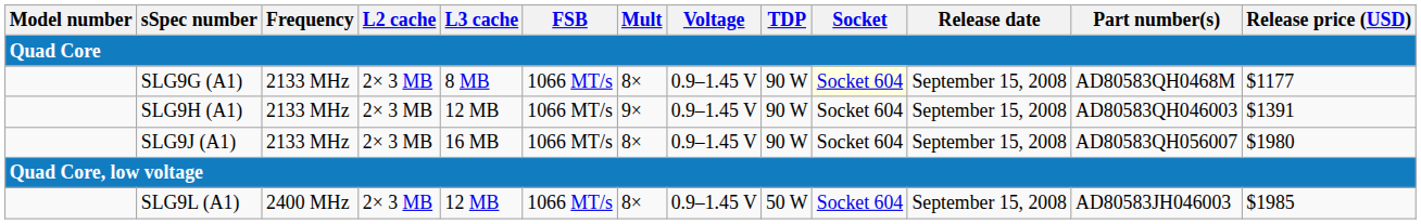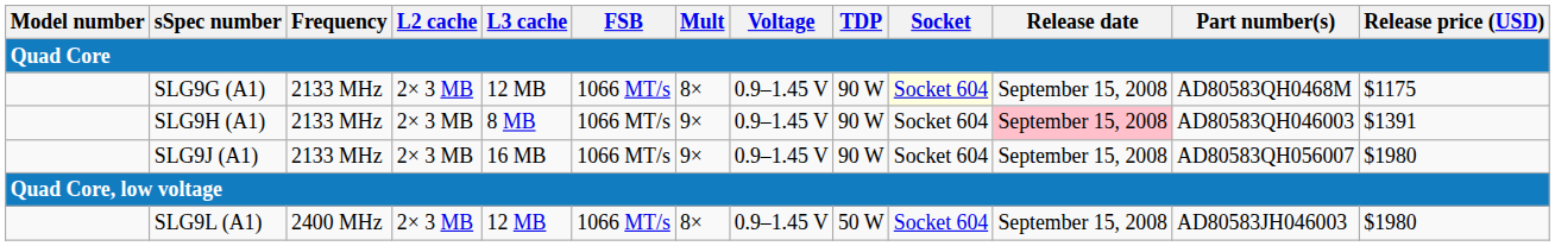SLG9G (A1) | L3 cache: 8 MB -> 12 MB
SLG9G (A1) | Release price (USD): $1177 -> $1175
SLG9H (A1) | L3 cache: 12 MB -> 8 MB
SLG9H (A1) | Release date: no background -> pink background
SLG9J (A1) | Mult: 8× -> 9×
SLG9L (A1) | Release price (USD): $1985 -> $1980
